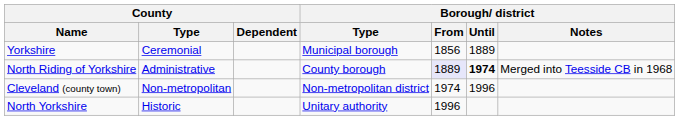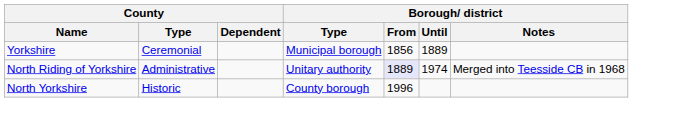North Riding of Yorkshire | Borough/ district / Type: County borough -> Unitary authority
North Riding of Yorkshire | Borough/ district / Until: bold -> normal
- row: Cleveland (county town) | Non-metropolitan | Non-metropolitan district | 1974 | 1996
North Yorkshire | Borough/ district / Type: Unitary authority -> County borough
